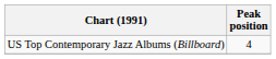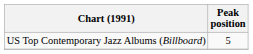US Top Contemporary Jazz Albums (Billboard) | Peak position: 4 -> 5
